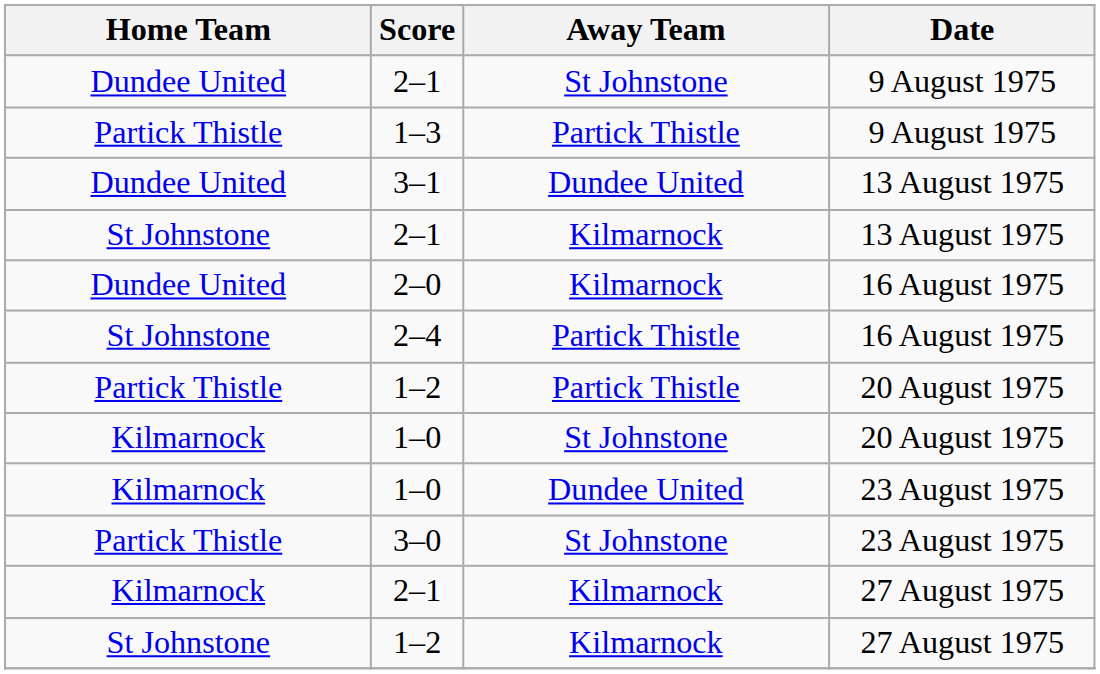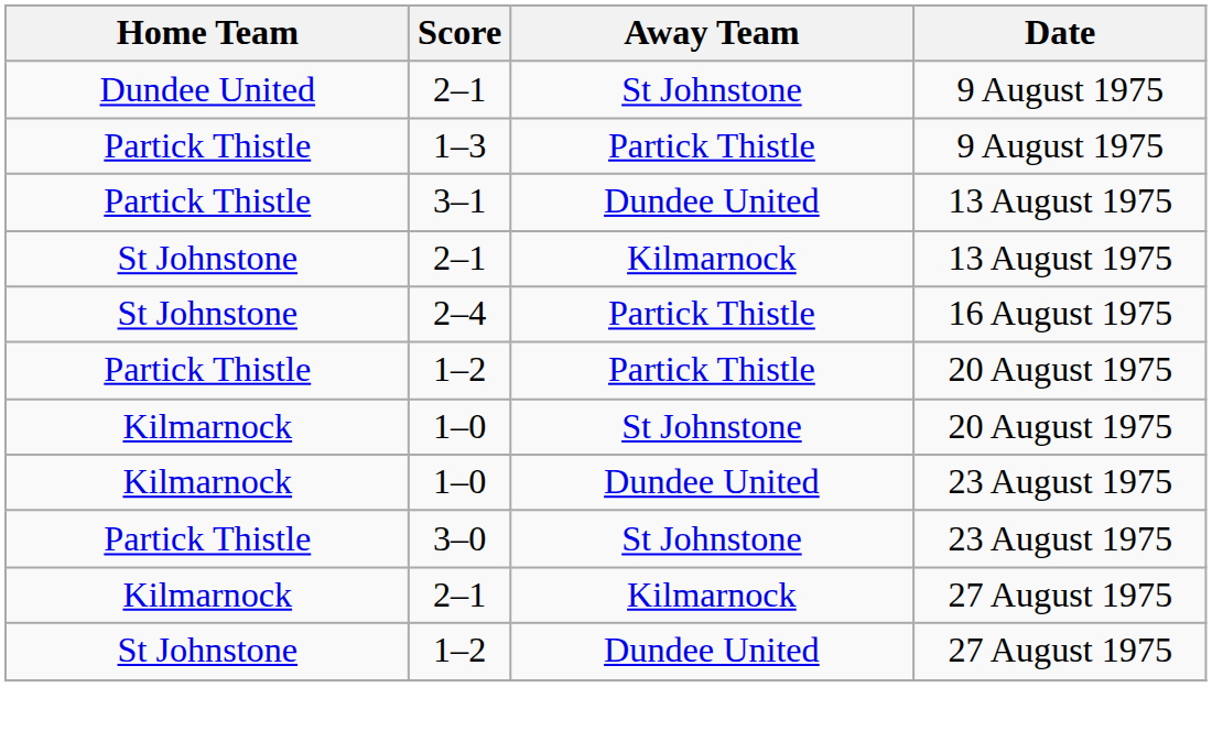3–1 | Home Team: Dundee United -> Partick Thistle
- row: Dundee United | 2–0 | Kilmarnock | 16 August 1975
1–2 / 27 August 1975 | Away Team: Kilmarnock -> Dundee United
